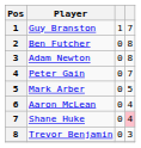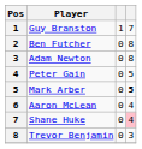Peter Gain | column 4: 7 -> 5
Mark Arber | column 4: normal -> bold
